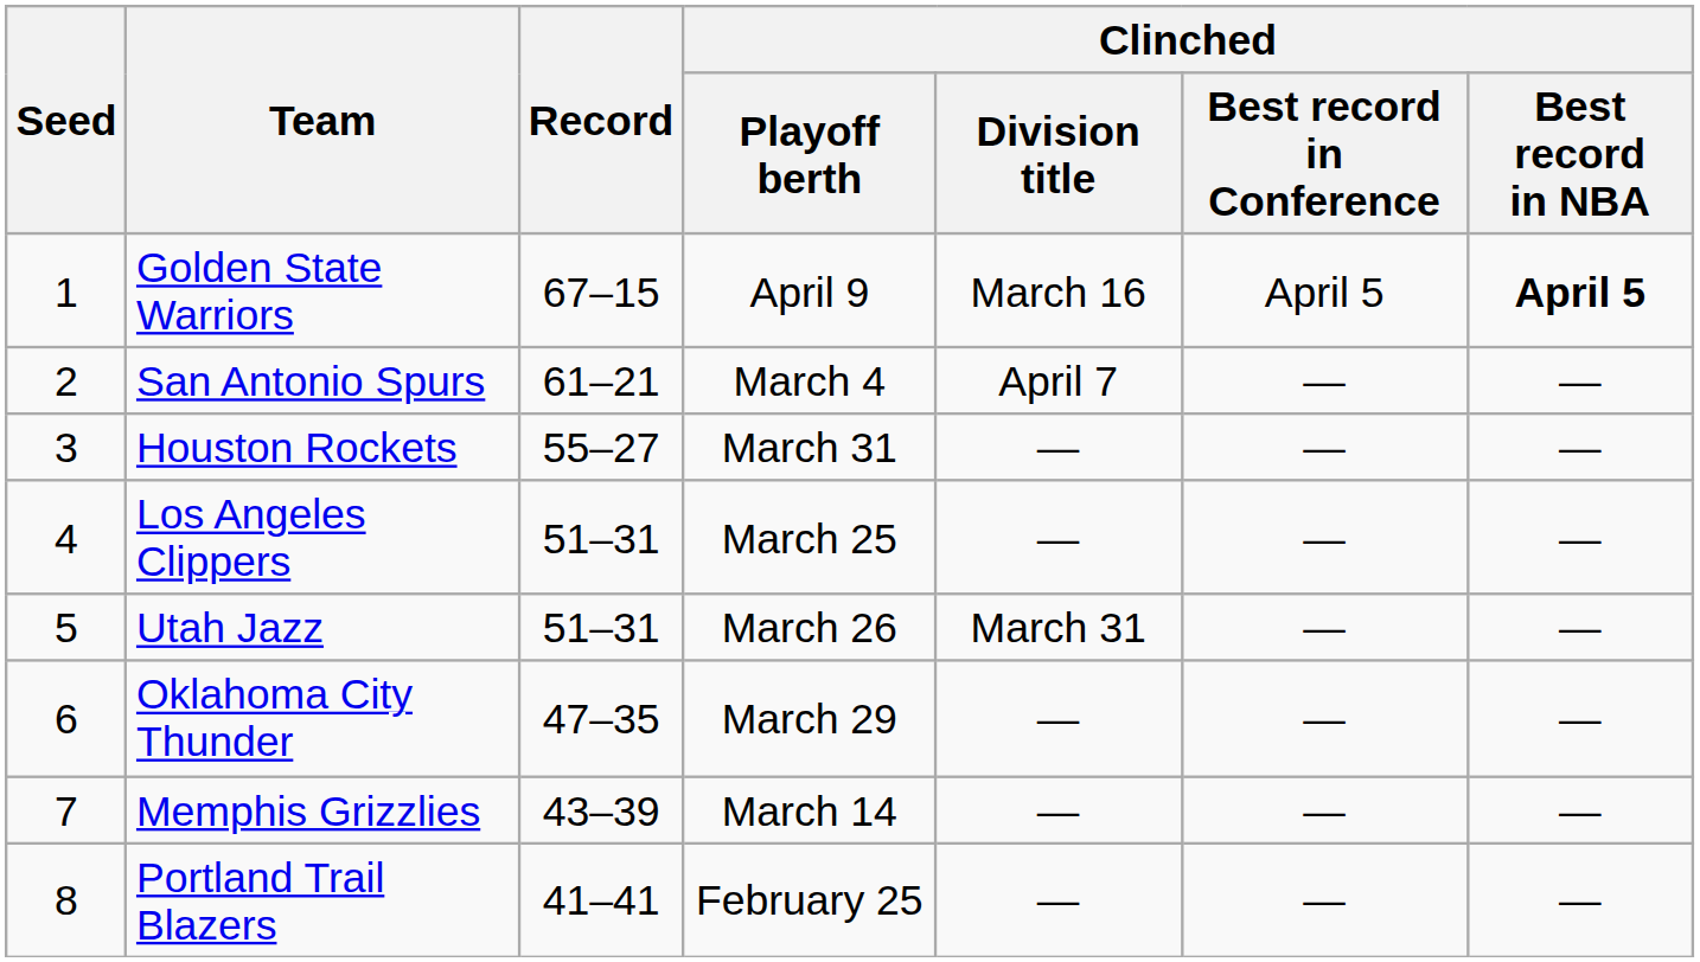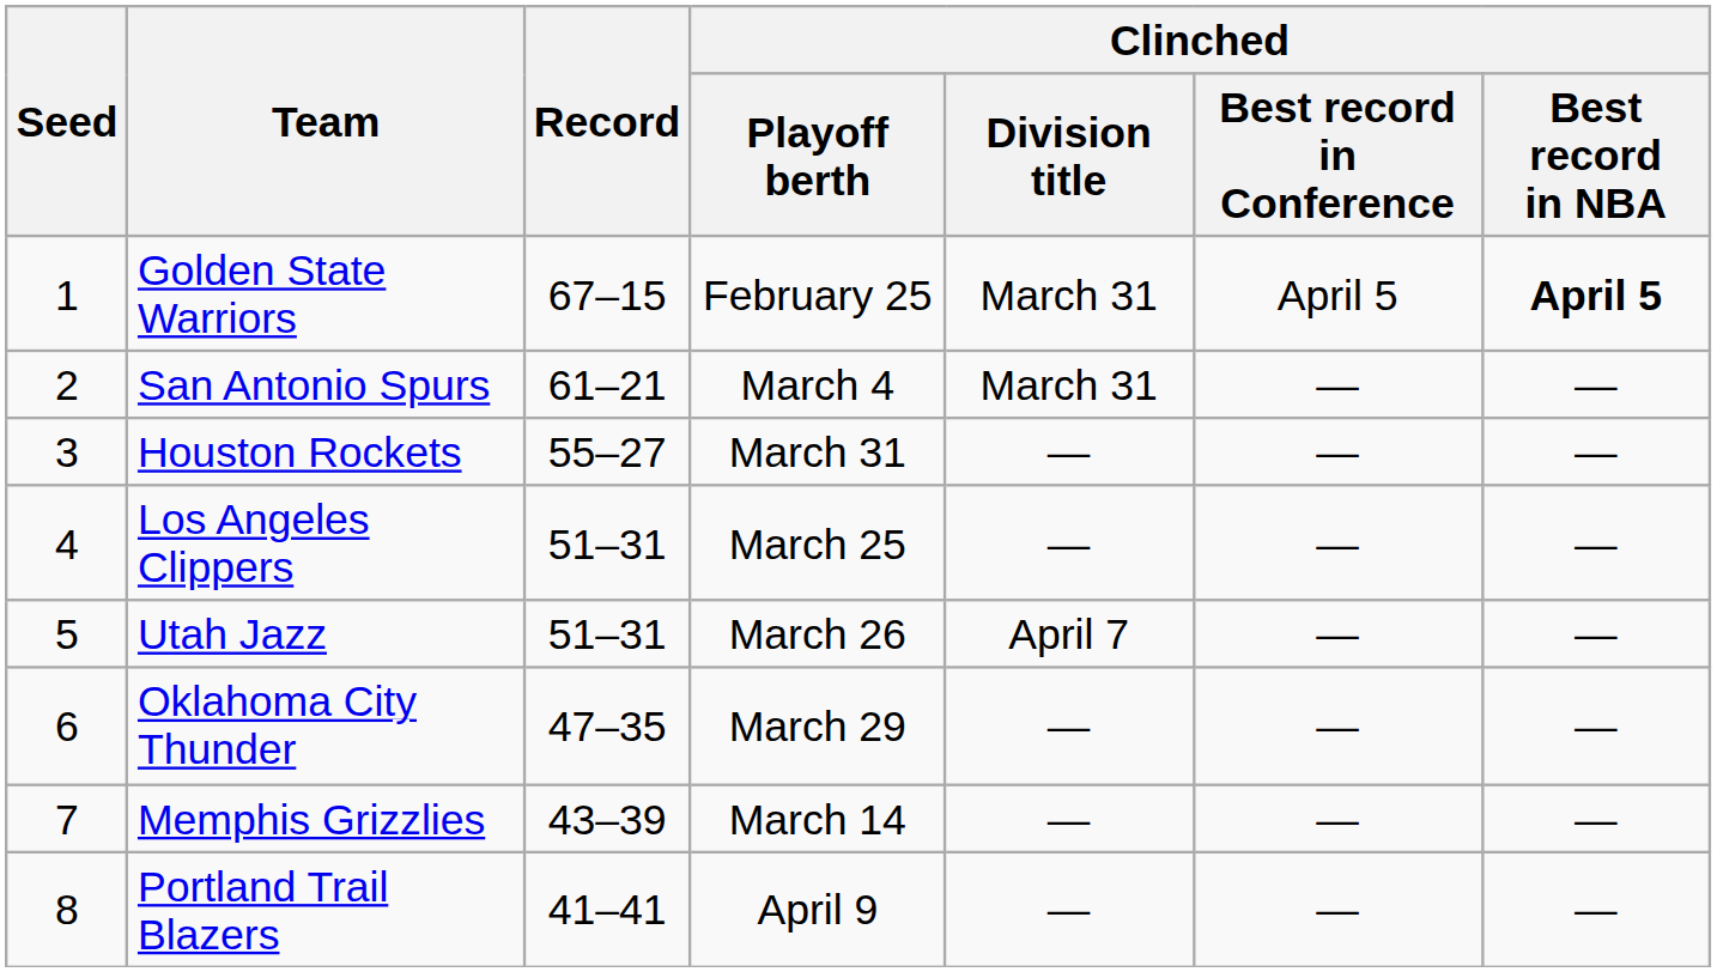Golden State Warriors | Clinched / Playoff berth: April 9 -> February 25
Golden State Warriors | Clinched / Division title: March 16 -> March 31
San Antonio Spurs | Clinched / Division title: April 7 -> March 31
Utah Jazz | Clinched / Division title: March 31 -> April 7
Portland Trail Blazers | Clinched / Playoff berth: February 25 -> April 9
